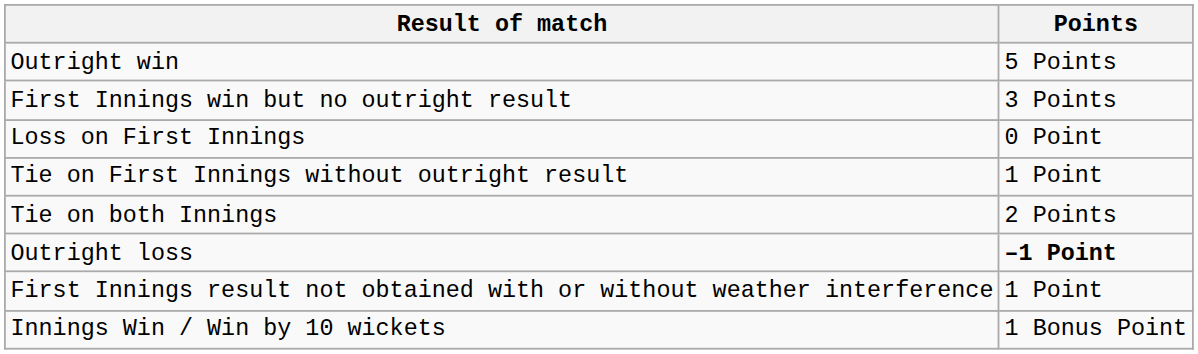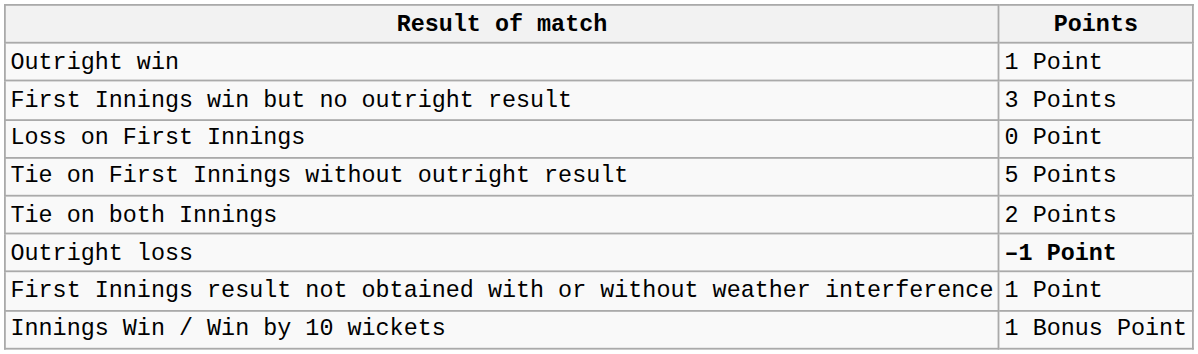Outright win | Points: 5 Points -> 1 Point
Tie on First Innings without outright result | Points: 1 Point -> 5 Points
